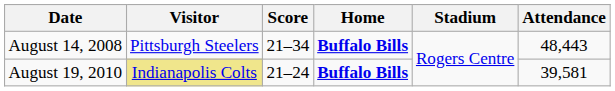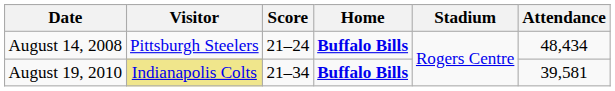August 14, 2008 | Score: 21–34 -> 21–24
August 14, 2008 | Attendance: 48,443 -> 48,434
August 19, 2010 | Score: 21–24 -> 21–34
